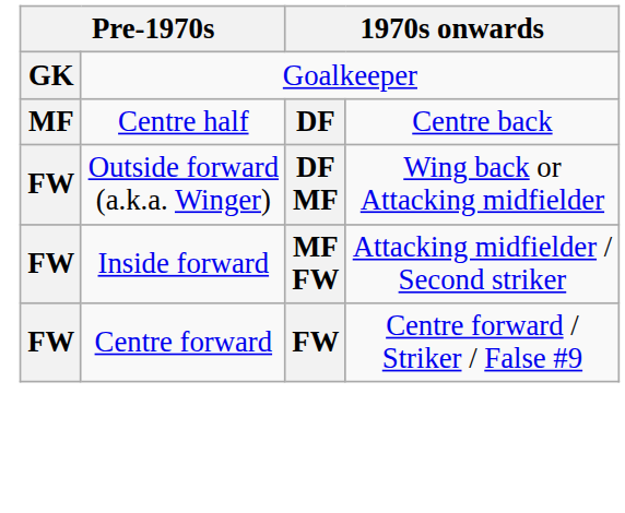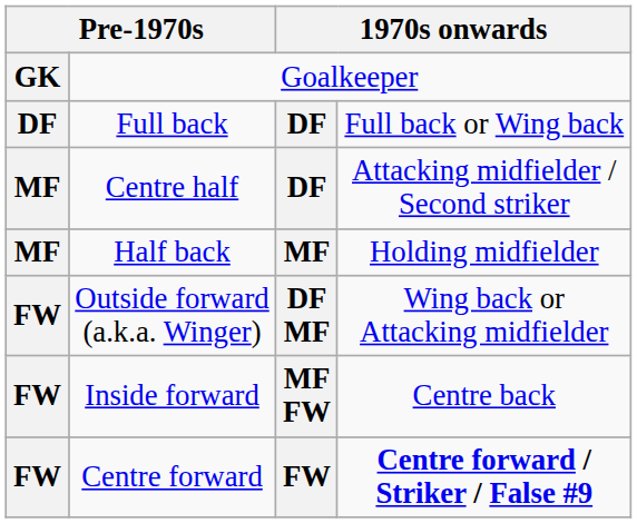+ row: DF | Full back | DF | Full back or Wing back
Centre half | column 4: Centre back -> Attacking midfielder / Second striker
+ row: MF | Half back | MF | Holding midfielder
Inside forward | column 4: Attacking midfielder / Second striker -> Centre back
Centre forward | column 4: normal -> bold
